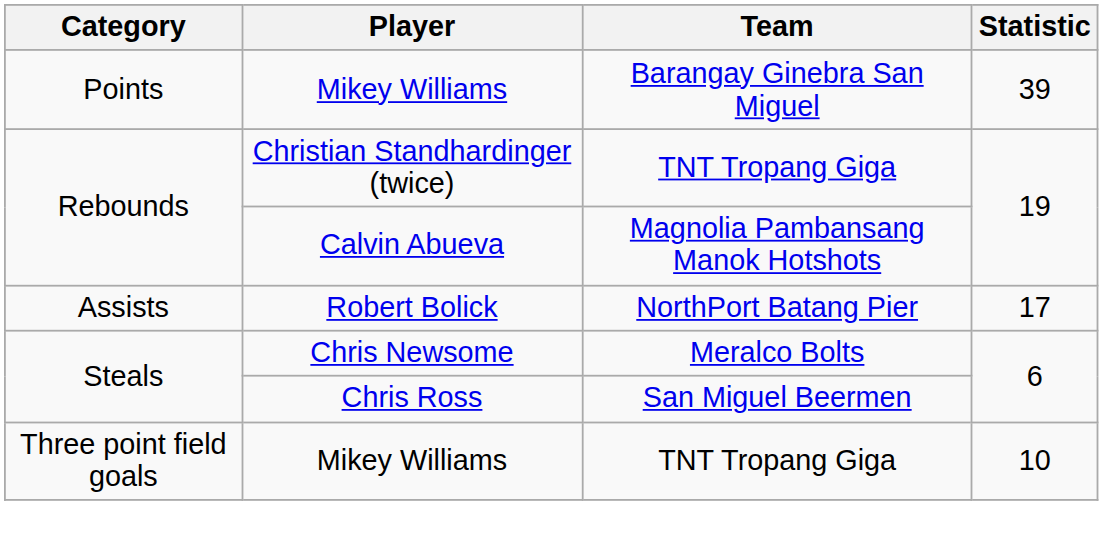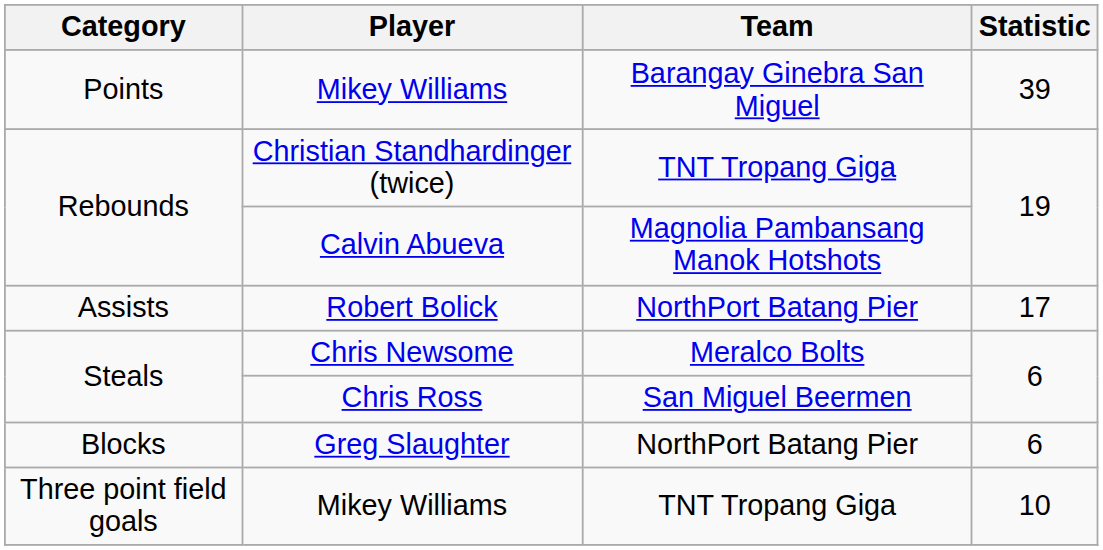+ row: Blocks | Greg Slaughter | NorthPort Batang Pier | 6
